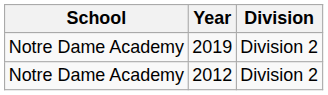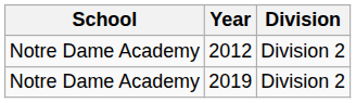rows swapped: 2012 <-> 2019
